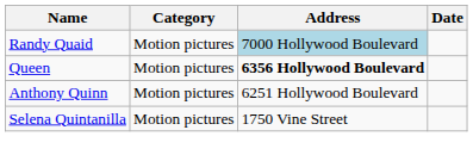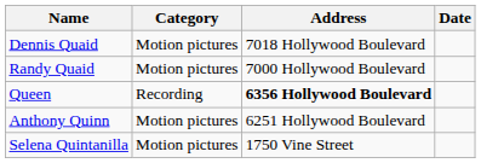+ row: Dennis Quaid | Motion pictures | 7018 Hollywood Boulevard
Randy Quaid | Address: lightblue background -> no background
Queen | Category: Motion pictures -> Recording
